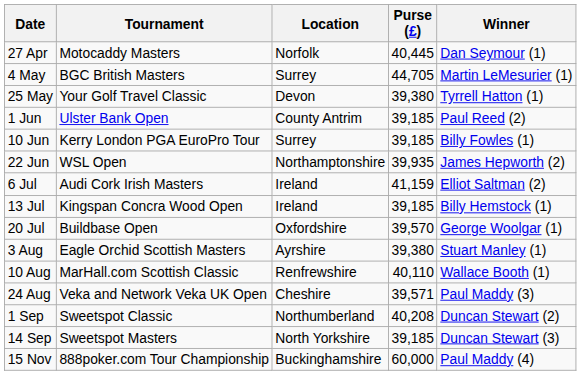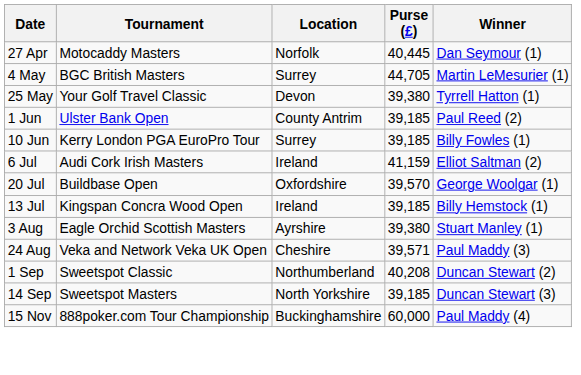- row: 22 Jun | WSL Open | Northamptonshire | 39,935 | James Hepworth (2)
rows swapped: 13 Jul <-> 20 Jul
- row: 10 Aug | MarHall.com Scottish Classic | Renfrewshire | 40,110 | Wallace Booth (1)
